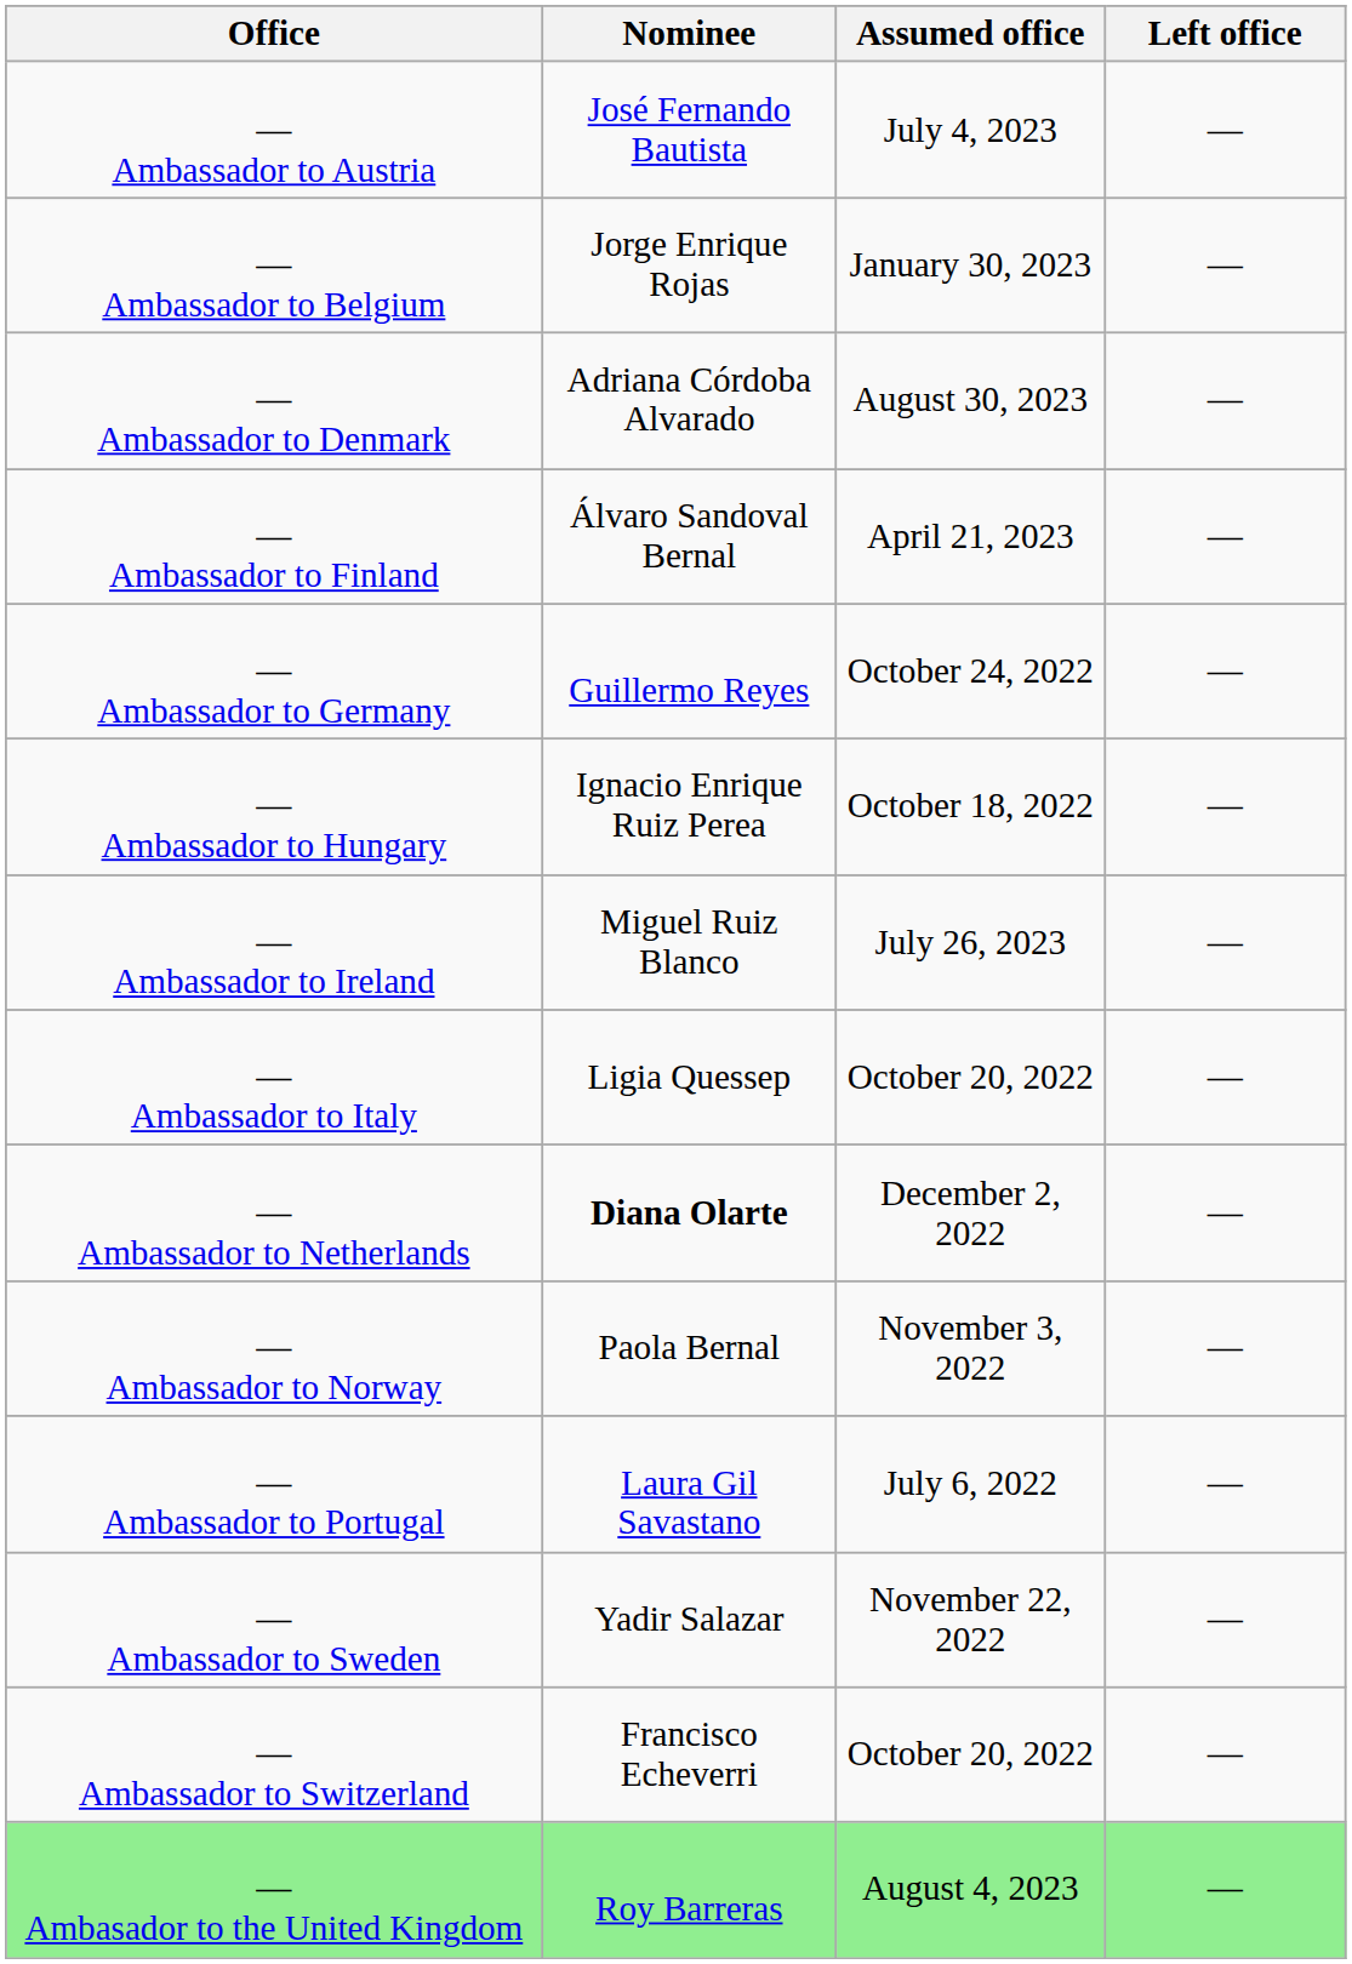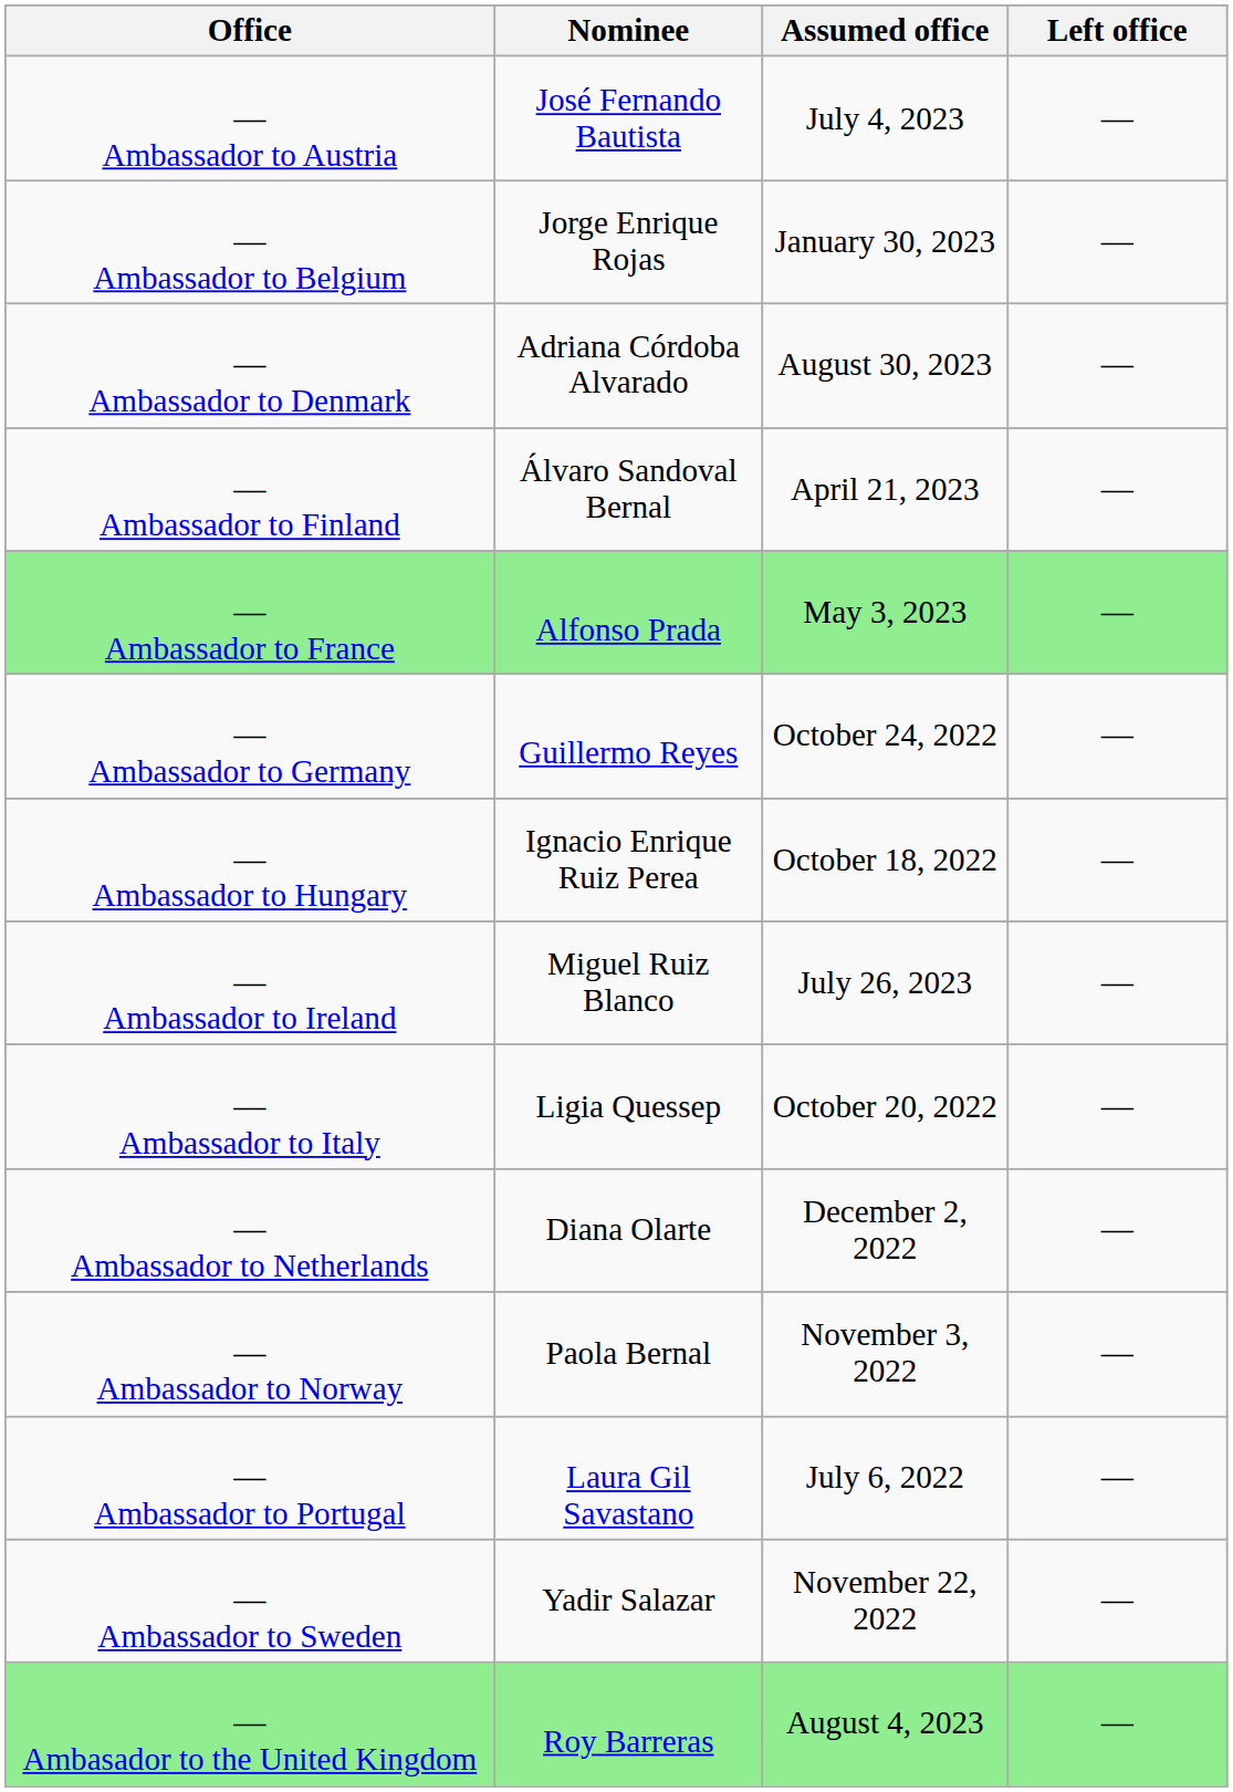+ row: — Ambassador to France | Alfonso Prada | May 3, 2023 | —
— Ambassador to Netherlands | Nominee: bold -> normal
- row: — Ambassador to Switzerland | Francisco Echeverri | October 20, 2022 | —
